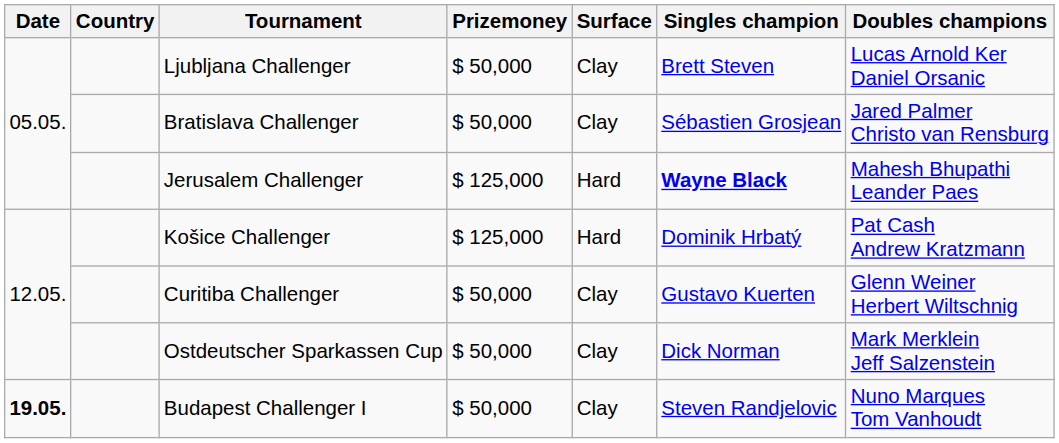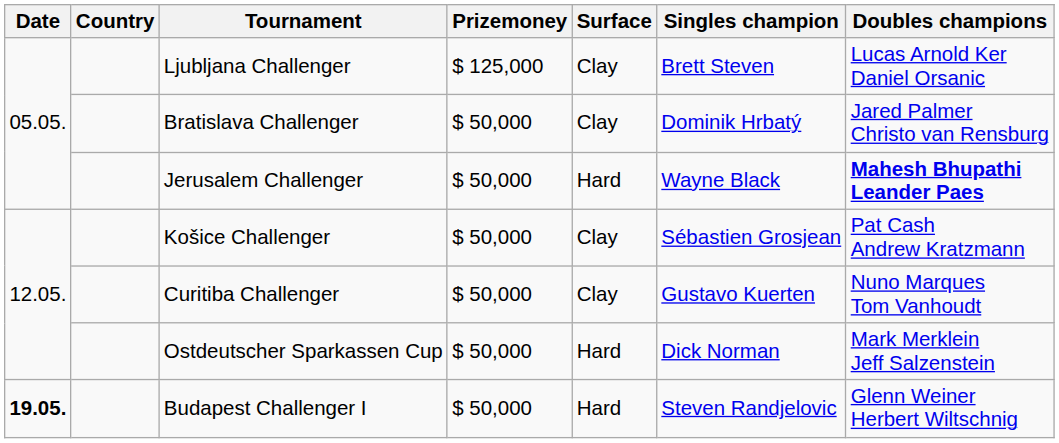Ljubljana Challenger | Prizemoney: $ 50,000 -> $ 125,000
Bratislava Challenger | Singles champion: Sébastien Grosjean -> Dominik Hrbatý
Jerusalem Challenger | Prizemoney: $ 125,000 -> $ 50,000
Jerusalem Challenger | Singles champion: bold -> normal
Jerusalem Challenger | Doubles champions: normal -> bold
Košice Challenger | Prizemoney: $ 125,000 -> $ 50,000
Košice Challenger | Surface: Hard -> Clay
Košice Challenger | Singles champion: Dominik Hrbatý -> Sébastien Grosjean
Curitiba Challenger | Doubles champions: Glenn Weiner Herbert Wiltschnig -> Nuno Marques Tom Vanhoudt
Ostdeutscher Sparkassen Cup | Surface: Clay -> Hard
Budapest Challenger I | Surface: Clay -> Hard
Budapest Challenger I | Doubles champions: Nuno Marques Tom Vanhoudt -> Glenn Weiner Herbert Wiltschnig
